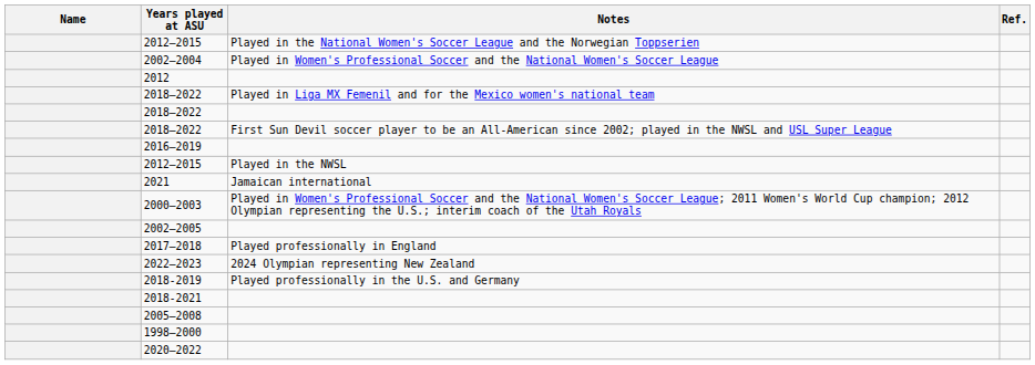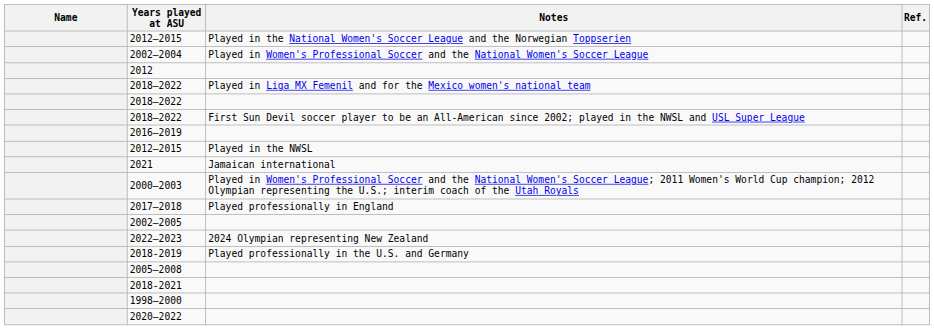rows swapped: 2002–2005 <-> 2017–2018
rows swapped: 2005–2008 <-> 2018-2021
